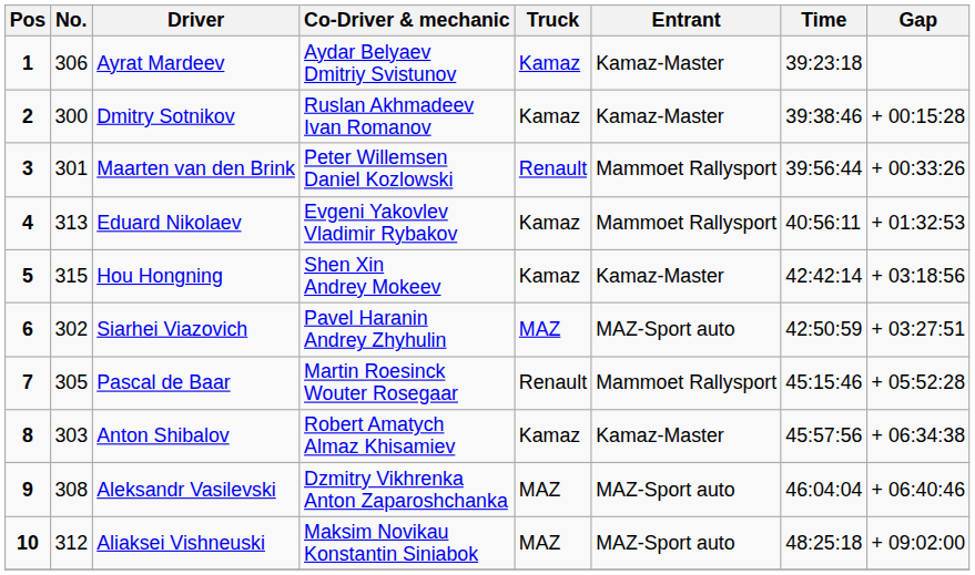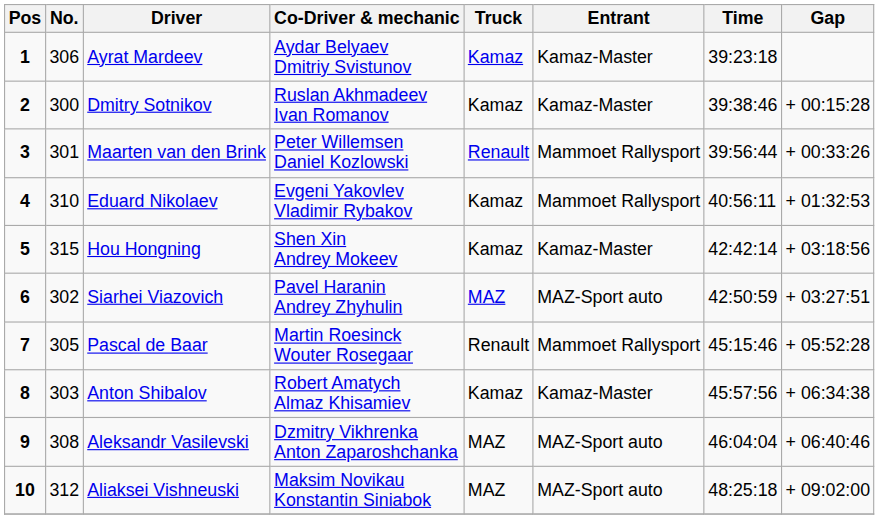Eduard Nikolaev | No.: 313 -> 310
